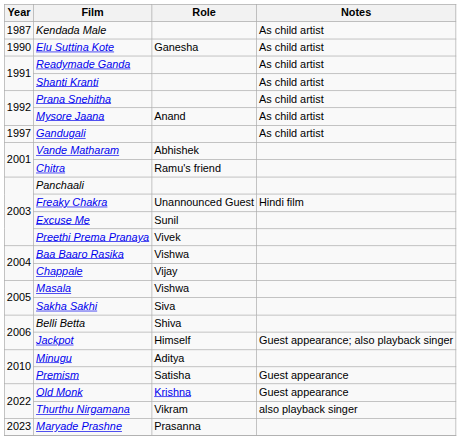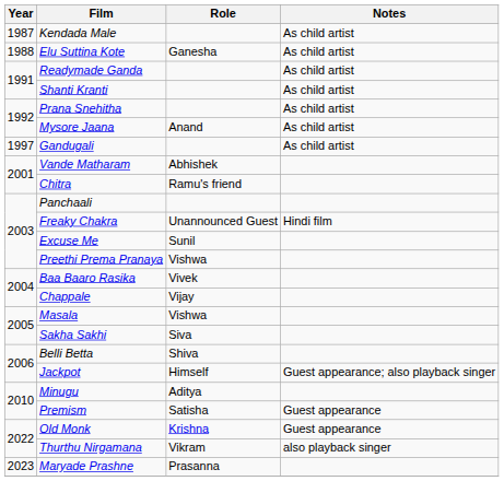Elu Suttina Kote | Year: 1990 -> 1988
Preethi Prema Pranaya | Role: Vivek -> Vishwa
Baa Baaro Rasika | Role: Vishwa -> Vivek
